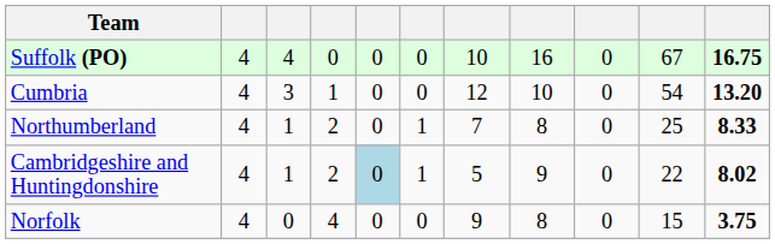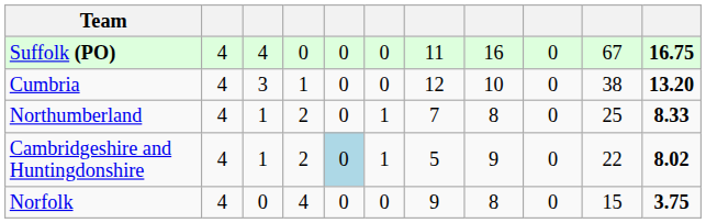Suffolk (PO) | column 7: 10 -> 11
Cumbria | column 10: 54 -> 38
